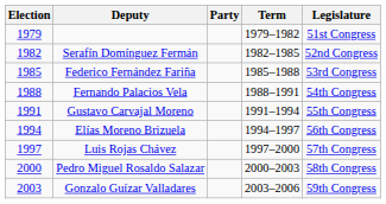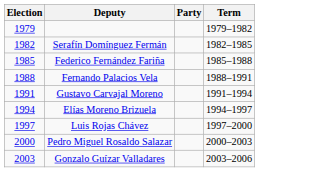- column: Legislature | 51st Congress | 52nd Congress | 53rd Congress | 54th Congress | 55th Congress | 56th Congress | 57th Congress | 58th Congress | 59th Congress
